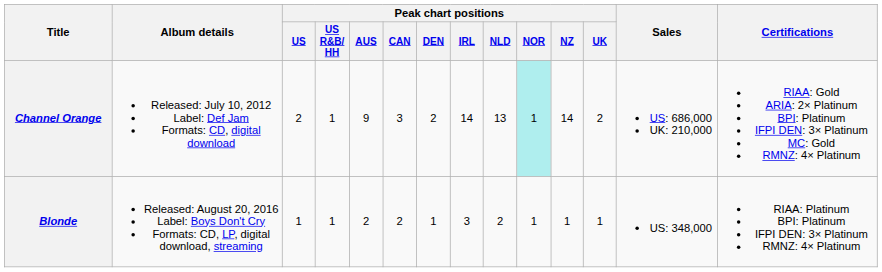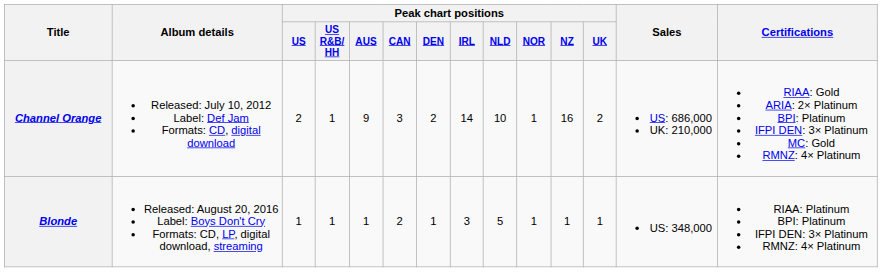Channel Orange | Peak chart positions / NLD: 13 -> 10
Channel Orange | Peak chart positions / NOR: paleturquoise background -> no background
Channel Orange | Peak chart positions / NZ: 14 -> 16
Blonde | Peak chart positions / AUS: 2 -> 1
Blonde | Peak chart positions / NLD: 2 -> 5
